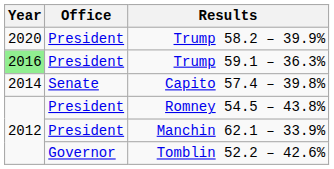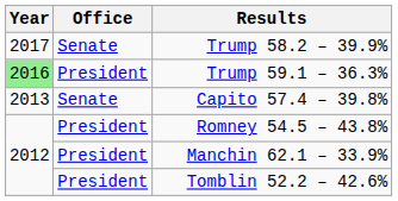Trump 58.2 – 39.9% | Year: 2020 -> 2017
Trump 58.2 – 39.9% | Office: President -> Senate
Capito 57.4 – 39.8% | Year: 2014 -> 2013
Tomblin 52.2 – 42.6% | Office: Governor -> President
